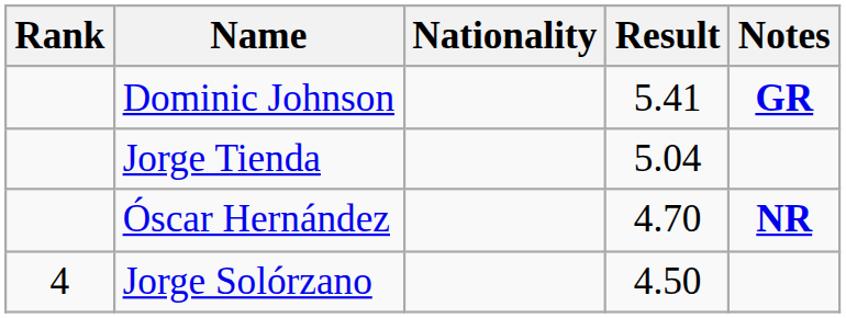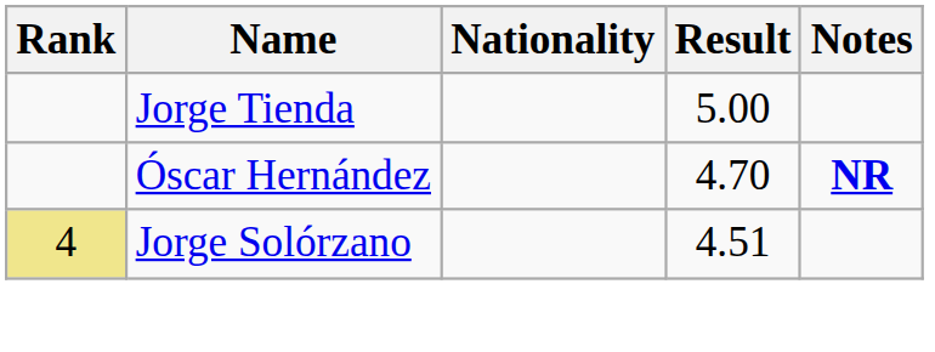- row: Dominic Johnson | 5.41 | GR
Jorge Tienda | Result: 5.04 -> 5.00
Jorge Solórzano | Rank: no background -> khaki background
Jorge Solórzano | Result: 4.50 -> 4.51
